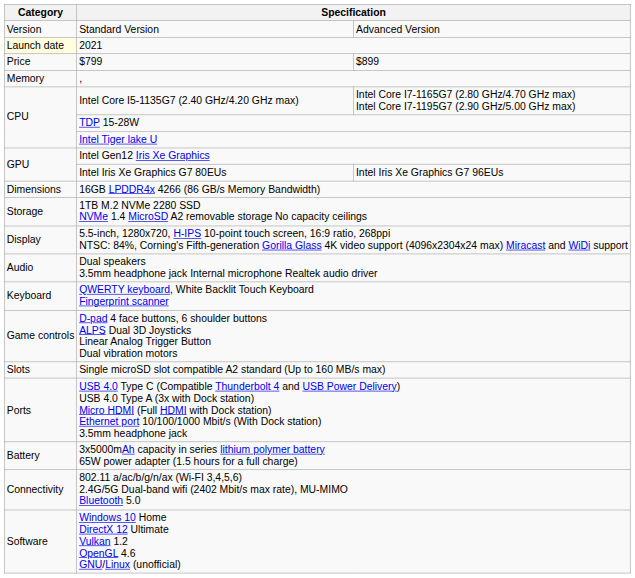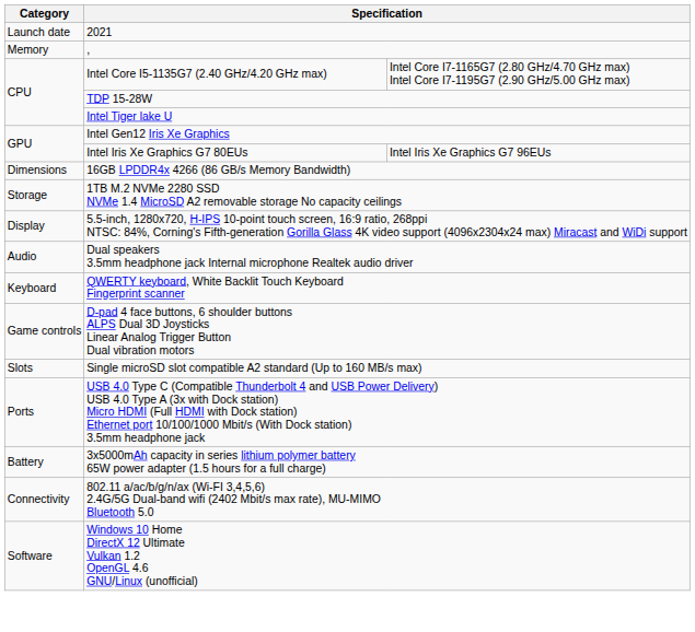- row: Version | Standard Version | Advanced Version
2021 | Category: lightyellow background -> no background
- row: Price | $799 | $899
